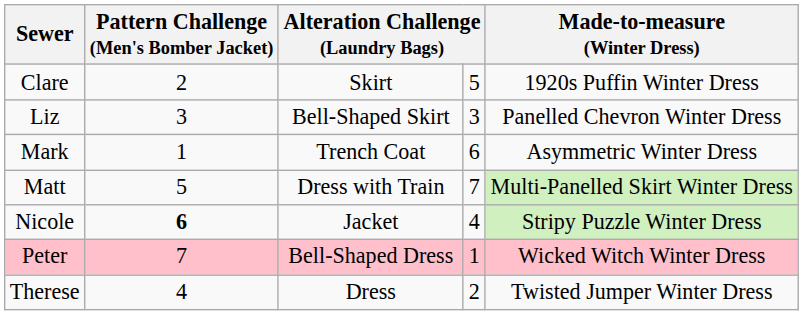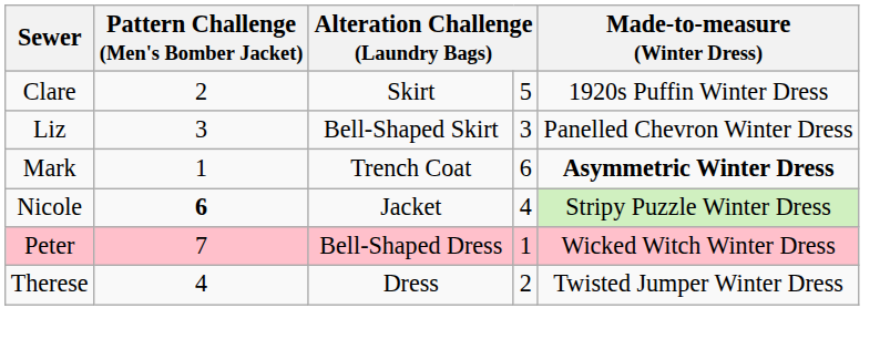Mark | Made-to-measure (Winter Dress): normal -> bold
- row: Matt | 5 | Dress with Train | 7 | Multi-Panelled Skirt Winter Dress
